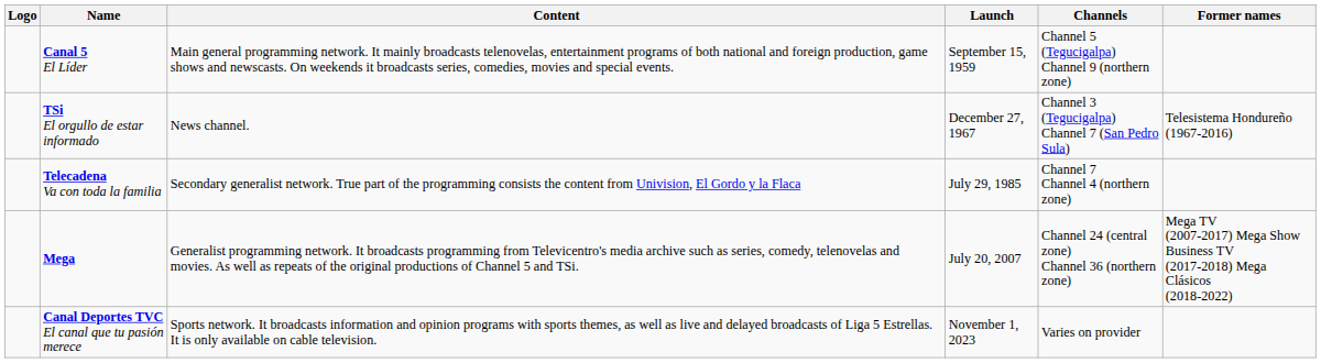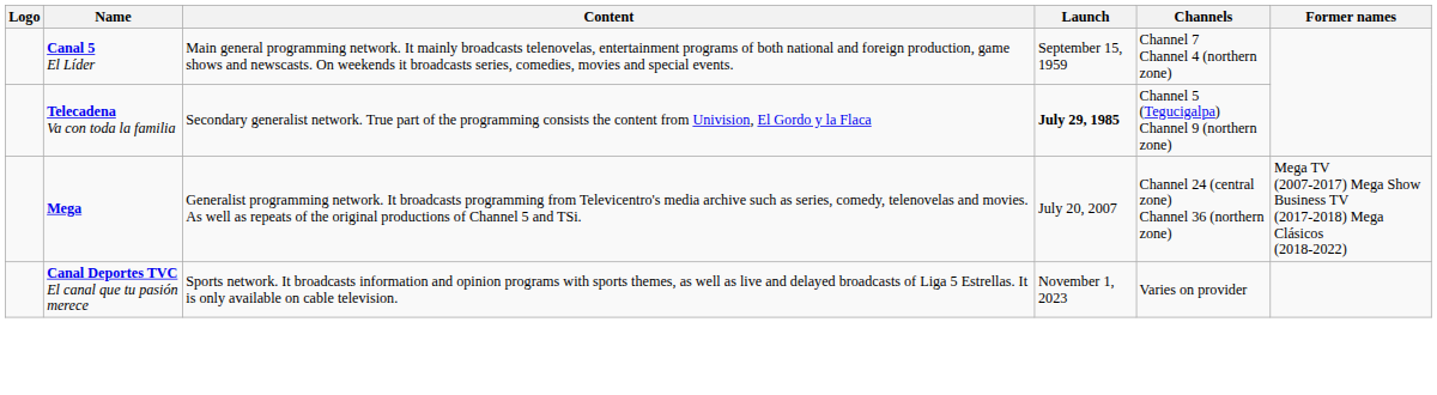Canal 5 El Líder | Channels: Channel 5 (Tegucigalpa) Channel 9 (northern zone) -> Channel 7 Channel 4 (northern zone)
- row: TSi El orgullo de estar informado | News channel. | December 27, 1967 | Channel 3 (Tegucigalpa) Channel 7 (San Pedro Sula) | Telesistema Hondureño (1967-2016)
Telecadena Va con toda la familia | Launch: normal -> bold
Telecadena Va con toda la familia | Channels: Channel 7 Channel 4 (northern zone) -> Channel 5 (Tegucigalpa) Channel 9 (northern zone)
